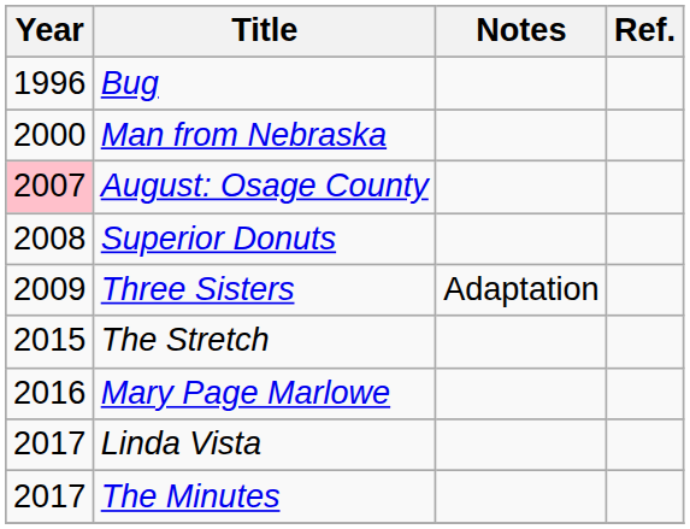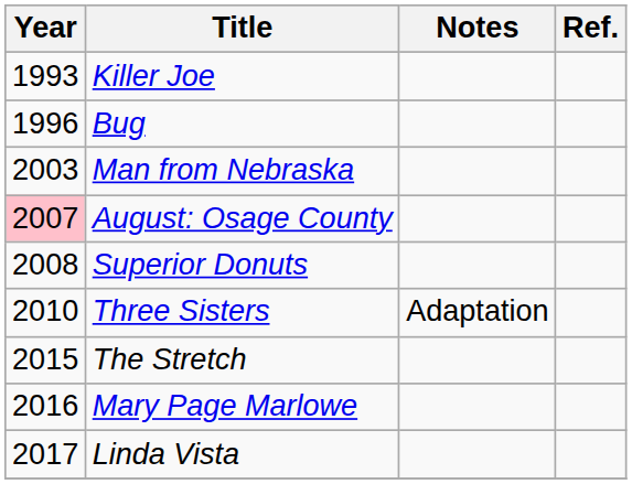+ row: 1993 | Killer Joe
Man from Nebraska | Year: 2000 -> 2003
Three Sisters | Year: 2009 -> 2010
- row: 2017 | The Minutes
